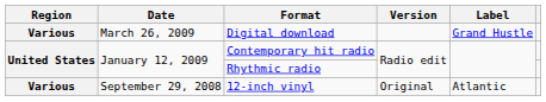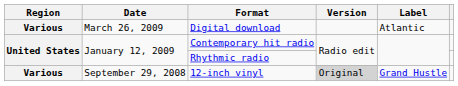Digital download | Label: Grand Hustle -> Atlantic
12-inch vinyl | Version: no background -> lightgrey background
12-inch vinyl | Label: Atlantic -> Grand Hustle
